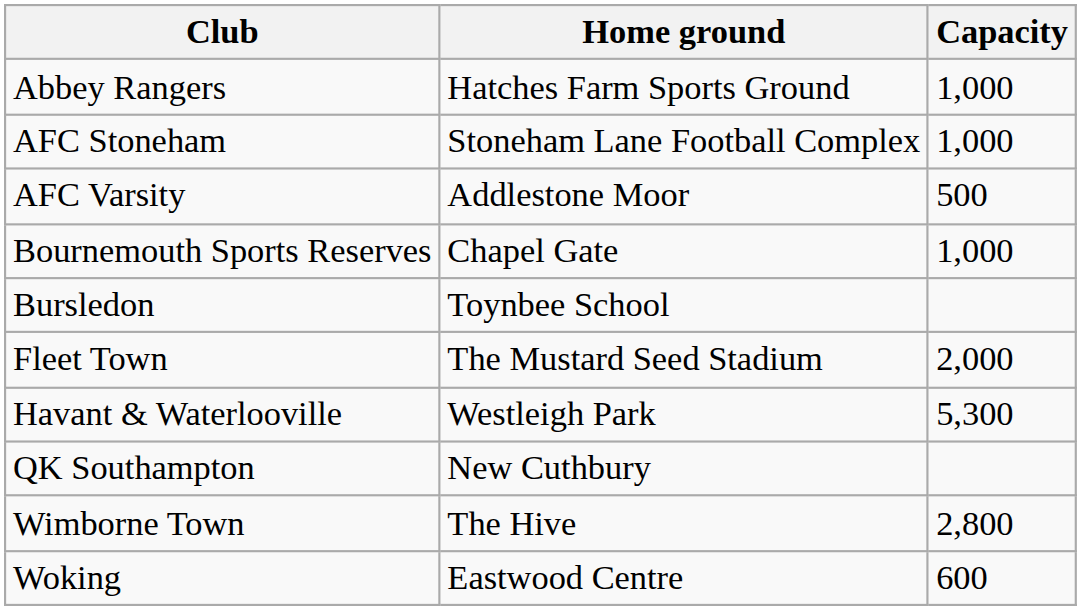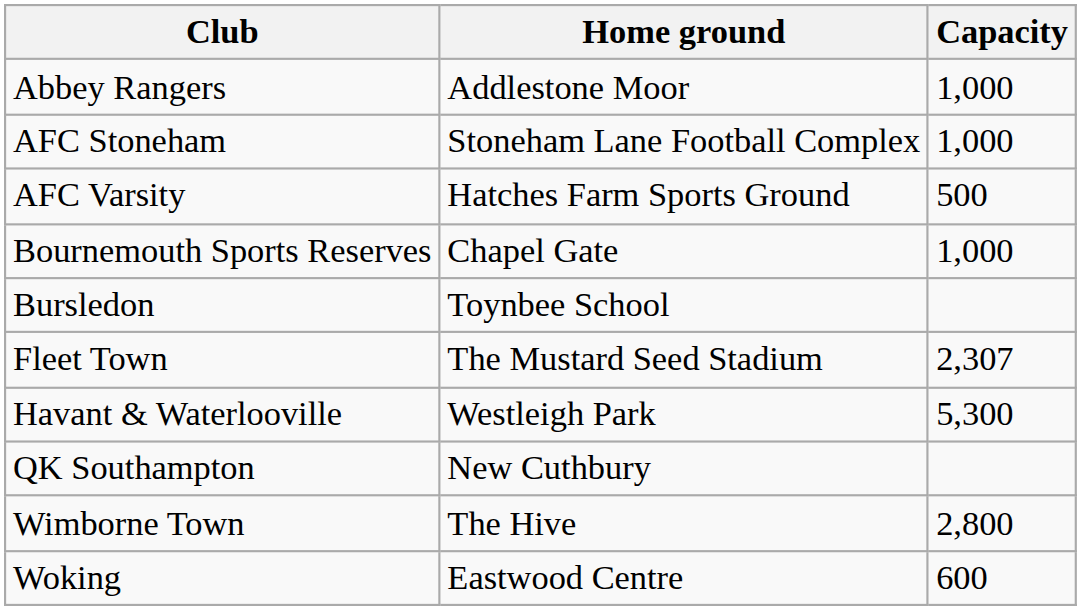Abbey Rangers | Home ground: Hatches Farm Sports Ground -> Addlestone Moor
AFC Varsity | Home ground: Addlestone Moor -> Hatches Farm Sports Ground
Fleet Town | Capacity: 2,000 -> 2,307
